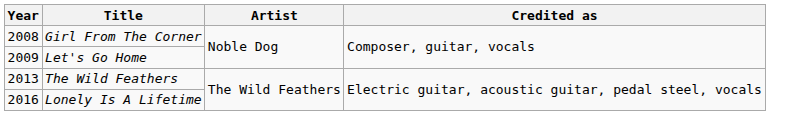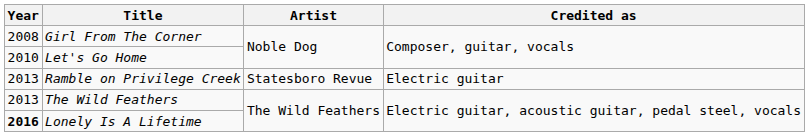Let's Go Home | Year: 2009 -> 2010
+ row: 2013 | Ramble on Privilege Creek | Statesboro Revue | Electric guitar
Lonely Is A Lifetime | Year: normal -> bold
